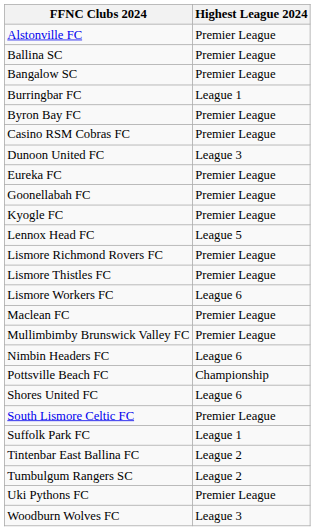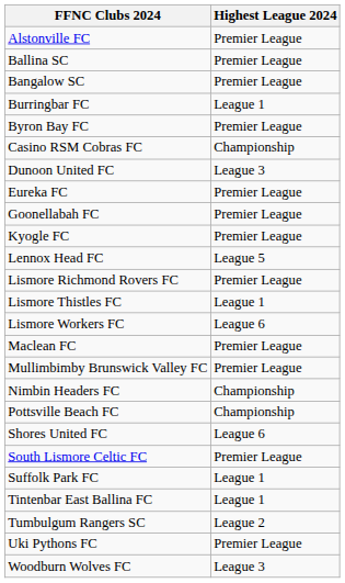Casino RSM Cobras FC | Highest League 2024: Premier League -> Championship
Lismore Thistles FC | Highest League 2024: Premier League -> League 1
Nimbin Headers FC | Highest League 2024: League 6 -> Championship
Tintenbar East Ballina FC | Highest League 2024: League 2 -> League 1
